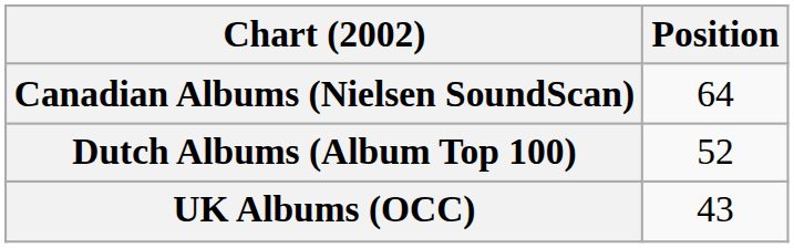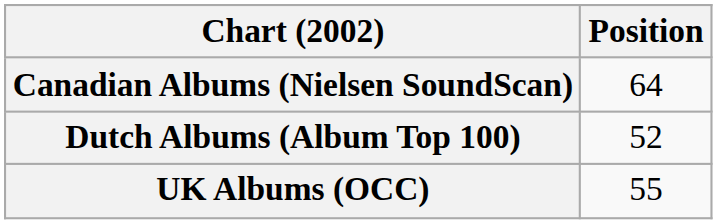UK Albums (OCC) | Position: 43 -> 55
